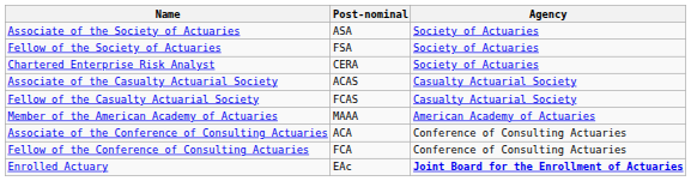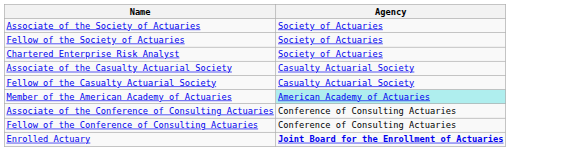- column: Post-nominal | ASA | FSA | CERA | ACAS | FCAS | MAAA | ACA | FCA | EAc
Member of the American Academy of Actuaries | Agency: no background -> paleturquoise background
